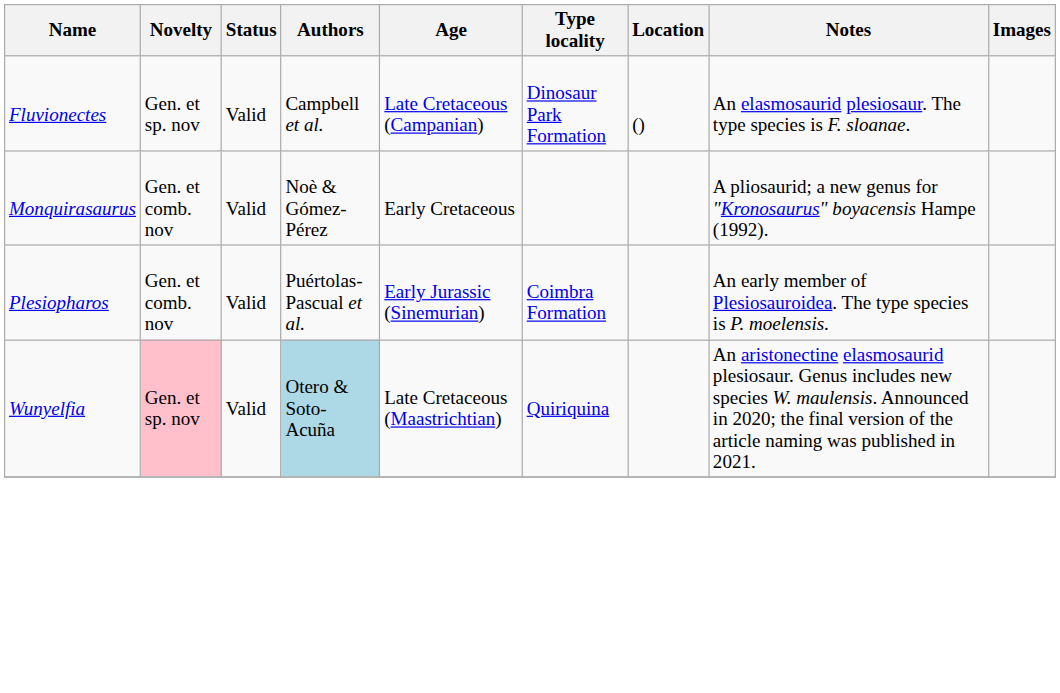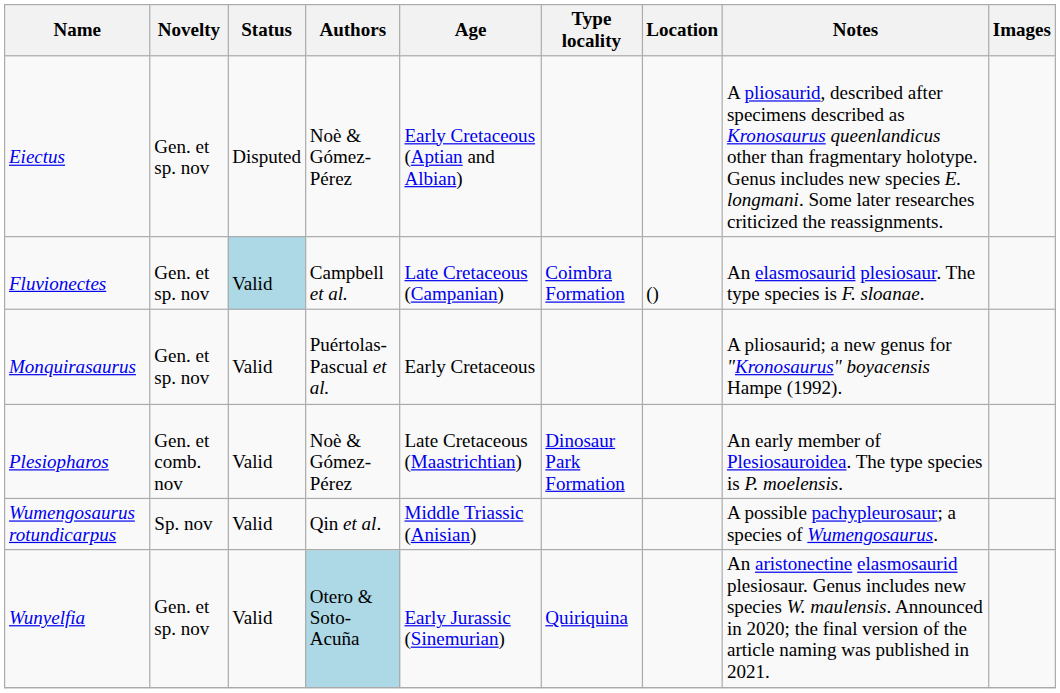+ row: Eiectus | Gen. et sp. nov | Disputed | Noè & Gómez-Pérez | Early Cretaceous (Aptian and Albian) | A pliosaurid, described after specimens described as Kronosaurus queenlandicus other than fragmentary holotype. Genus includes new species E. longmani. Some later researches criticized the reassignments.
Fluvionectes | Status: no background -> lightblue background
Fluvionectes | Type locality: Dinosaur Park Formation -> Coimbra Formation
Monquirasaurus | Novelty: Gen. et comb. nov -> Gen. et sp. nov
Monquirasaurus | Authors: Noè & Gómez-Pérez -> Puértolas-Pascual et al.
Plesiopharos | Authors: Puértolas-Pascual et al. -> Noè & Gómez-Pérez
Plesiopharos | Age: Early Jurassic (Sinemurian) -> Late Cretaceous (Maastrichtian)
Plesiopharos | Type locality: Coimbra Formation -> Dinosaur Park Formation
+ row: Wumengosaurus rotundicarpus | Sp. nov | Valid | Qin et al. | Middle Triassic (Anisian) | A possible pachypleurosaur; a species of Wumengosaurus.
Wunyelfia | Novelty: pink background -> no background
Wunyelfia | Age: Late Cretaceous (Maastrichtian) -> Early Jurassic (Sinemurian)
